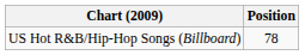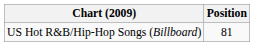US Hot R&B/Hip-Hop Songs (Billboard) | Position: 78 -> 81
